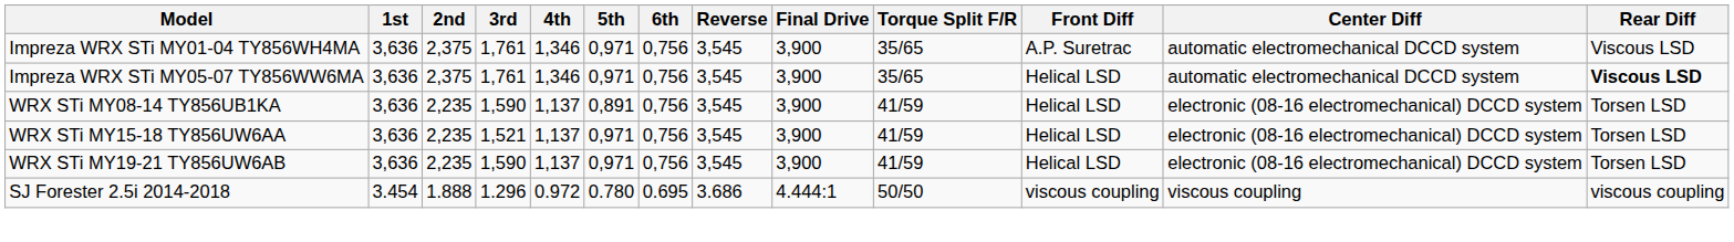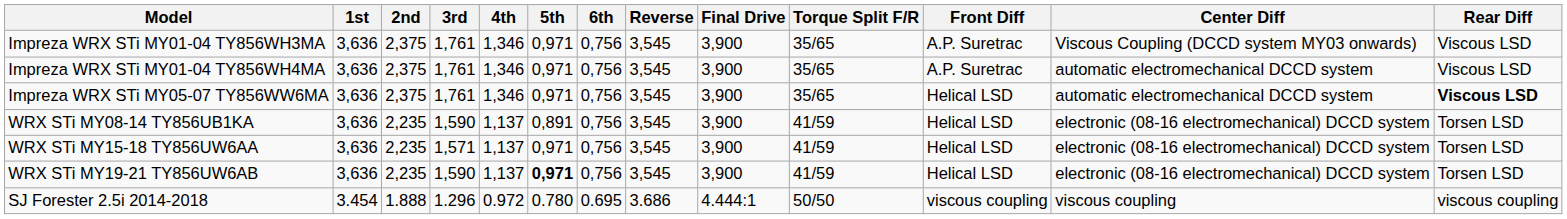+ row: Impreza WRX STi MY01-04 TY856WH3MA | 3,636 | 2,375 | 1,761 | 1,346 | 0,971 | 0,756 | 3,545 | 3,900 | 35/65 | A.P. Suretrac | Viscous Coupling (DCCD system MY03 onwards) | Viscous LSD
WRX STi MY15-18 TY856UW6AA | 3rd: 1,521 -> 1,571
WRX STi MY19-21 TY856UW6AB | 5th: normal -> bold
